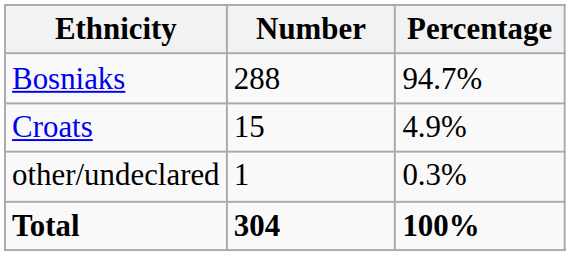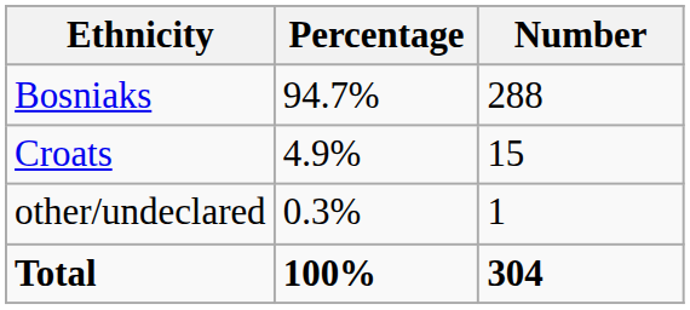columns swapped: Number <-> Percentage
